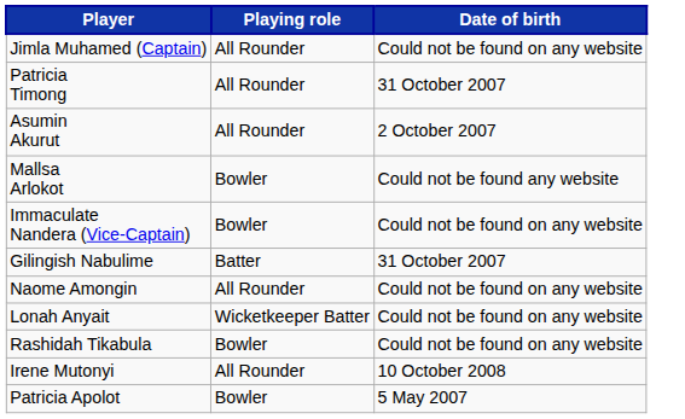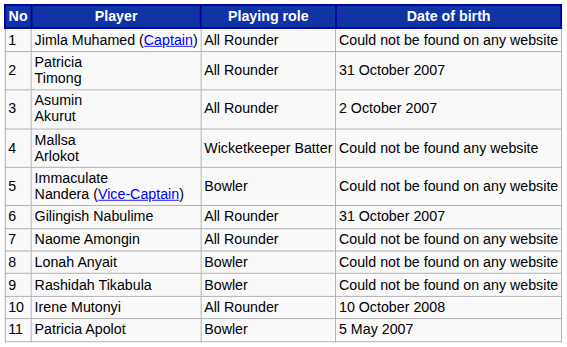+ column: No | 1 | 2 | 3 | 4 | 5 | 6 | 7 | 8 | 9 | 10 | 11
Mallsa Arlokot | Playing role: Bowler -> Wicketkeeper Batter
Gilingish Nabulime | Playing role: Batter -> All Rounder
Lonah Anyait | Playing role: Wicketkeeper Batter -> Bowler
